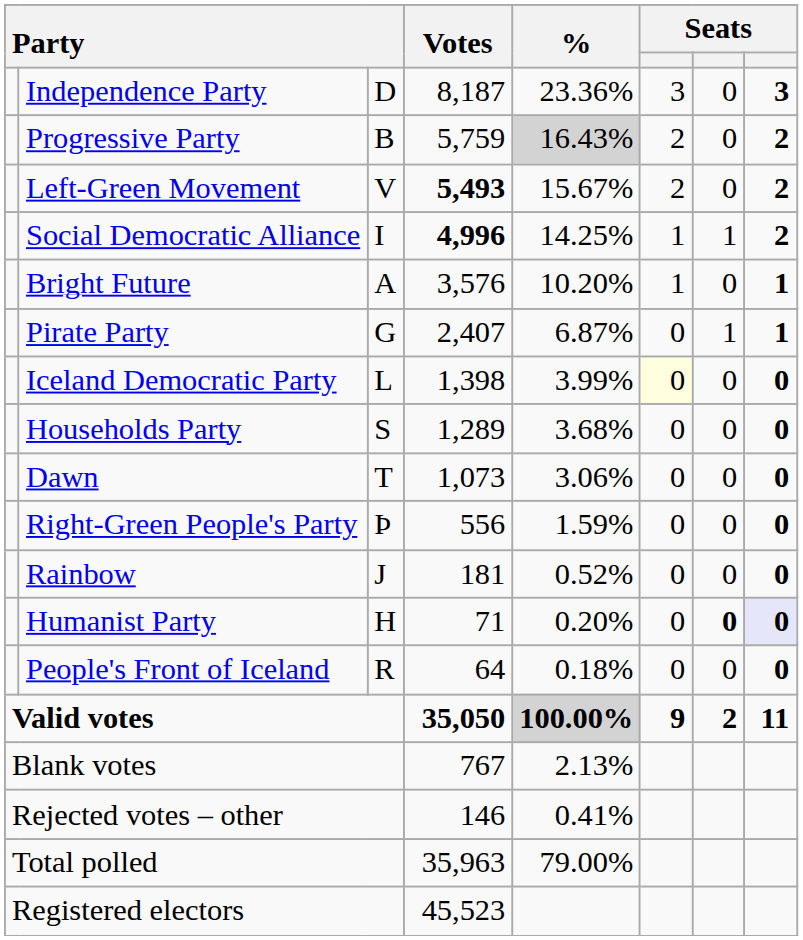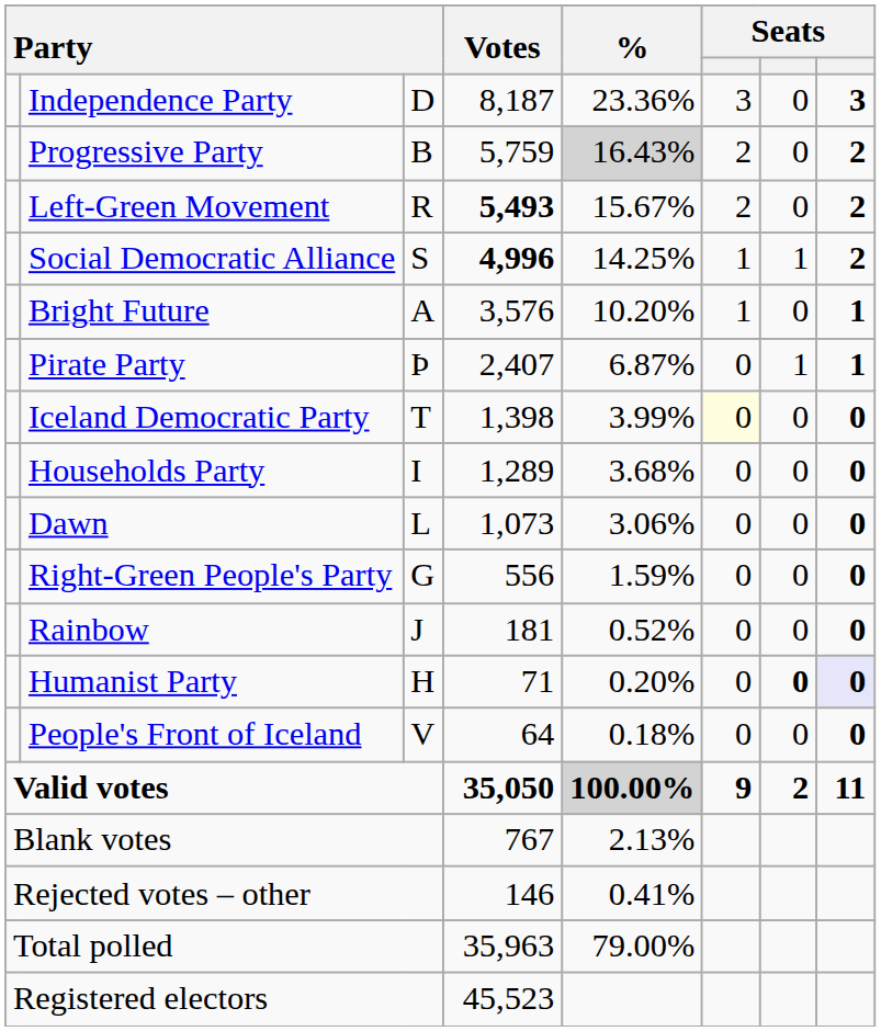Left-Green Movement | column 3: V -> R
Social Democratic Alliance | column 3: I -> S
Pirate Party | column 3: G -> Þ
Iceland Democratic Party | column 3: L -> T
Households Party | column 3: S -> I
Dawn | column 3: T -> L
Right-Green People's Party | column 3: Þ -> G
People's Front of Iceland | column 3: R -> V
